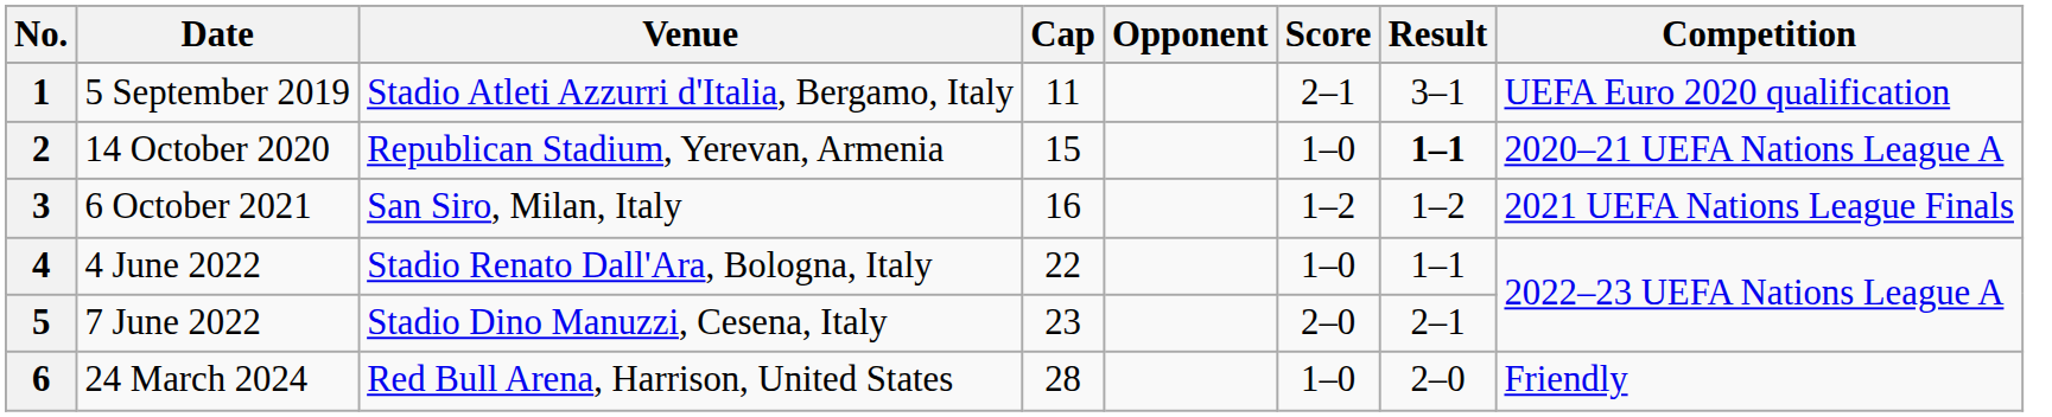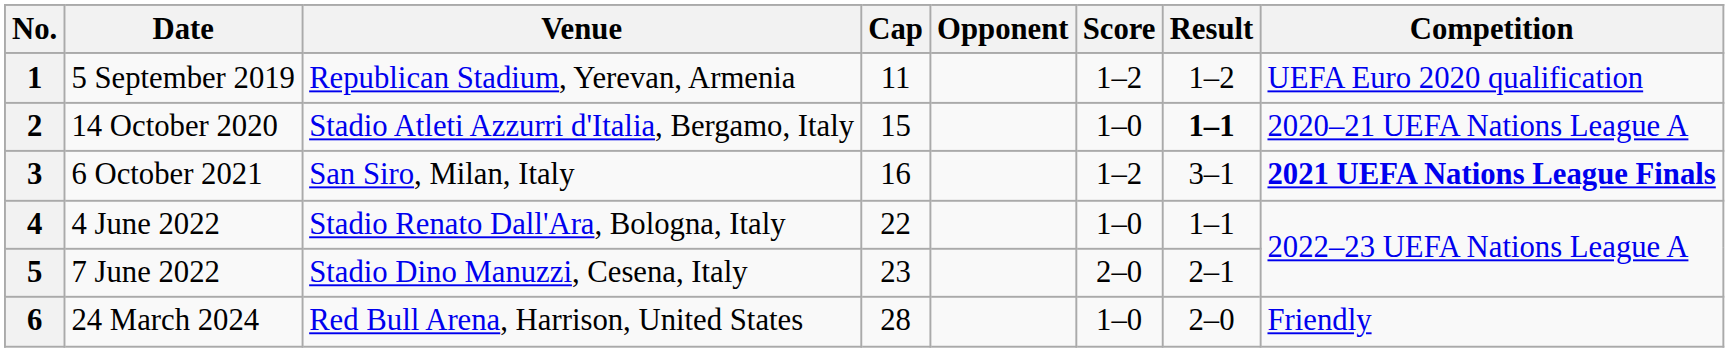1 | Venue: Stadio Atleti Azzurri d'Italia, Bergamo, Italy -> Republican Stadium, Yerevan, Armenia
1 | Score: 2–1 -> 1–2
1 | Result: 3–1 -> 1–2
2 | Venue: Republican Stadium, Yerevan, Armenia -> Stadio Atleti Azzurri d'Italia, Bergamo, Italy
3 | Result: 1–2 -> 3–1
3 | Competition: normal -> bold
